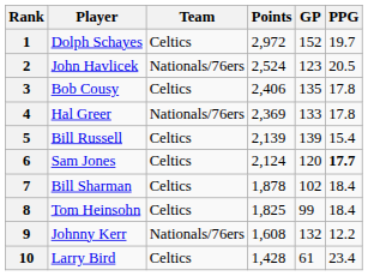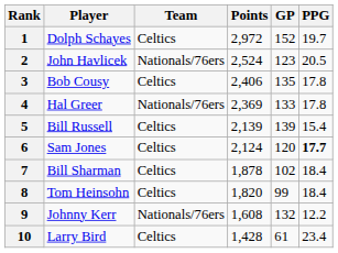8 | Points: 1,825 -> 1,820
